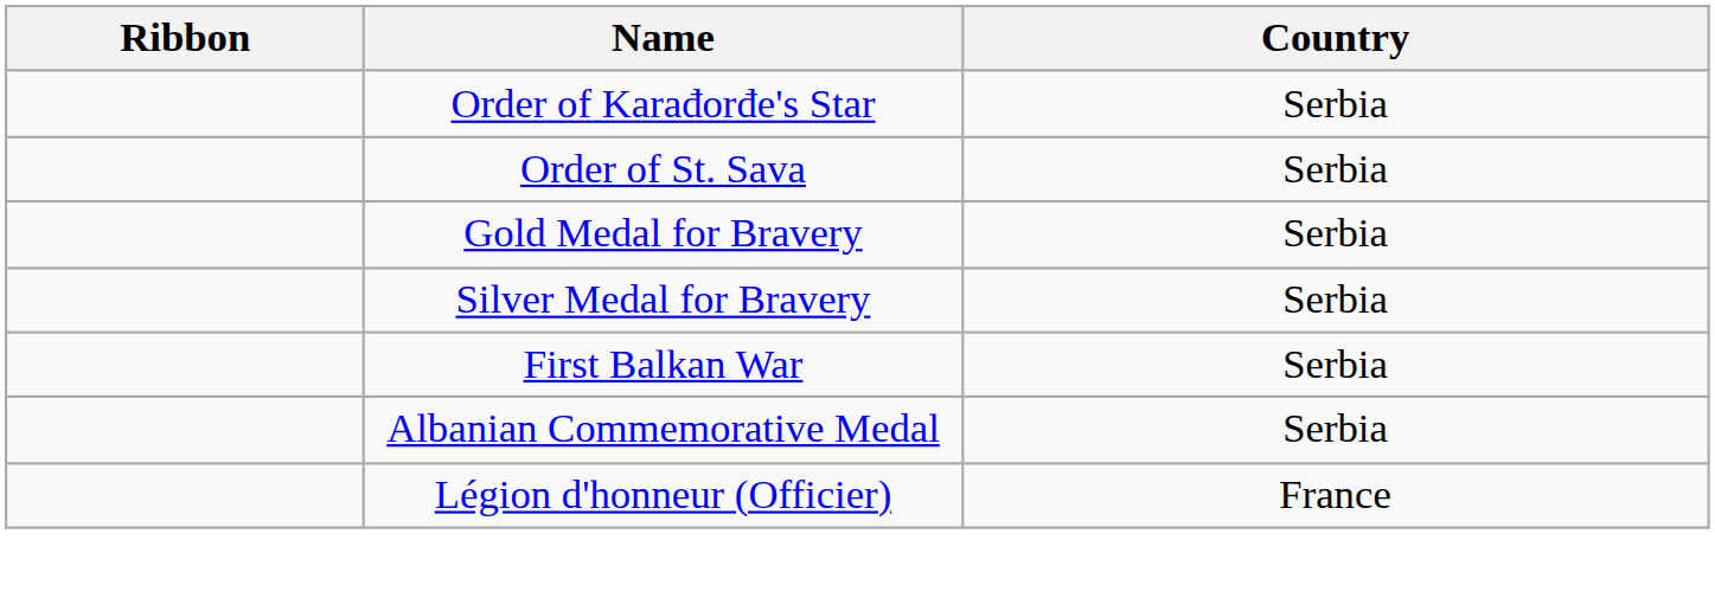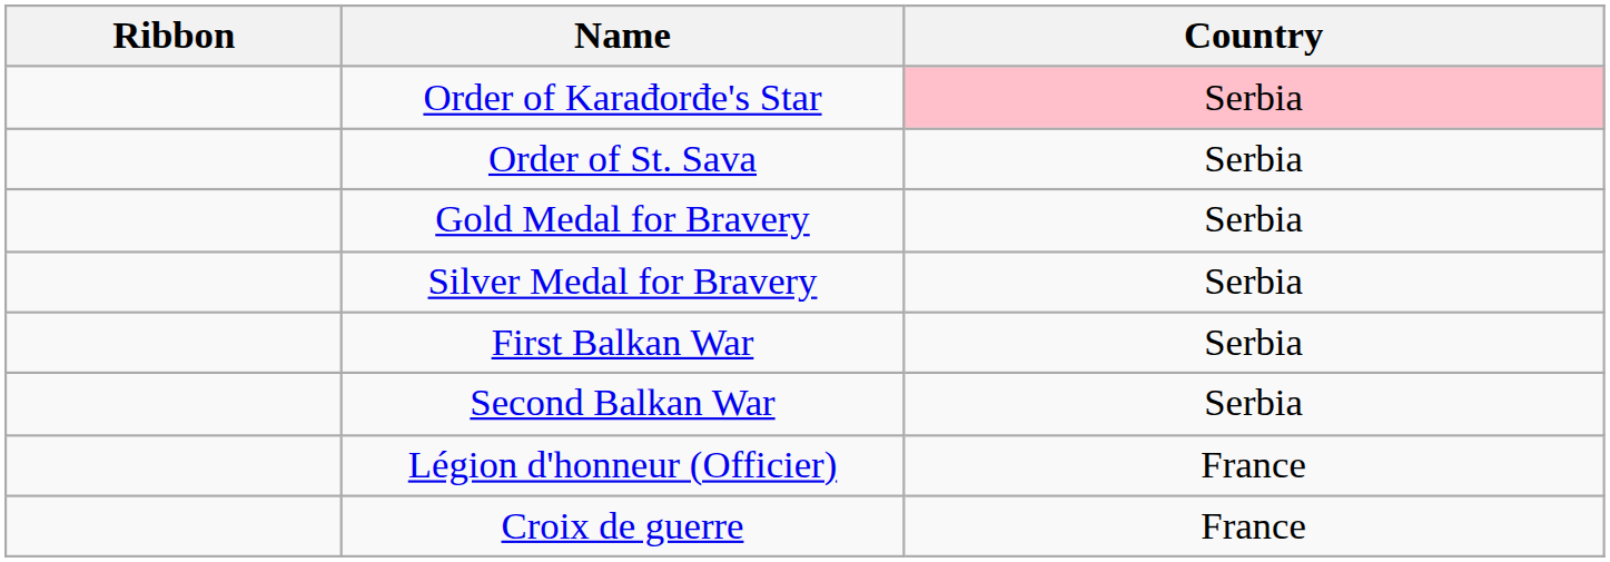Order of Karađorđe's Star | Country: no background -> pink background
+ row: Second Balkan War | Serbia
- row: Albanian Commemorative Medal | Serbia
+ row: Croix de guerre | France
